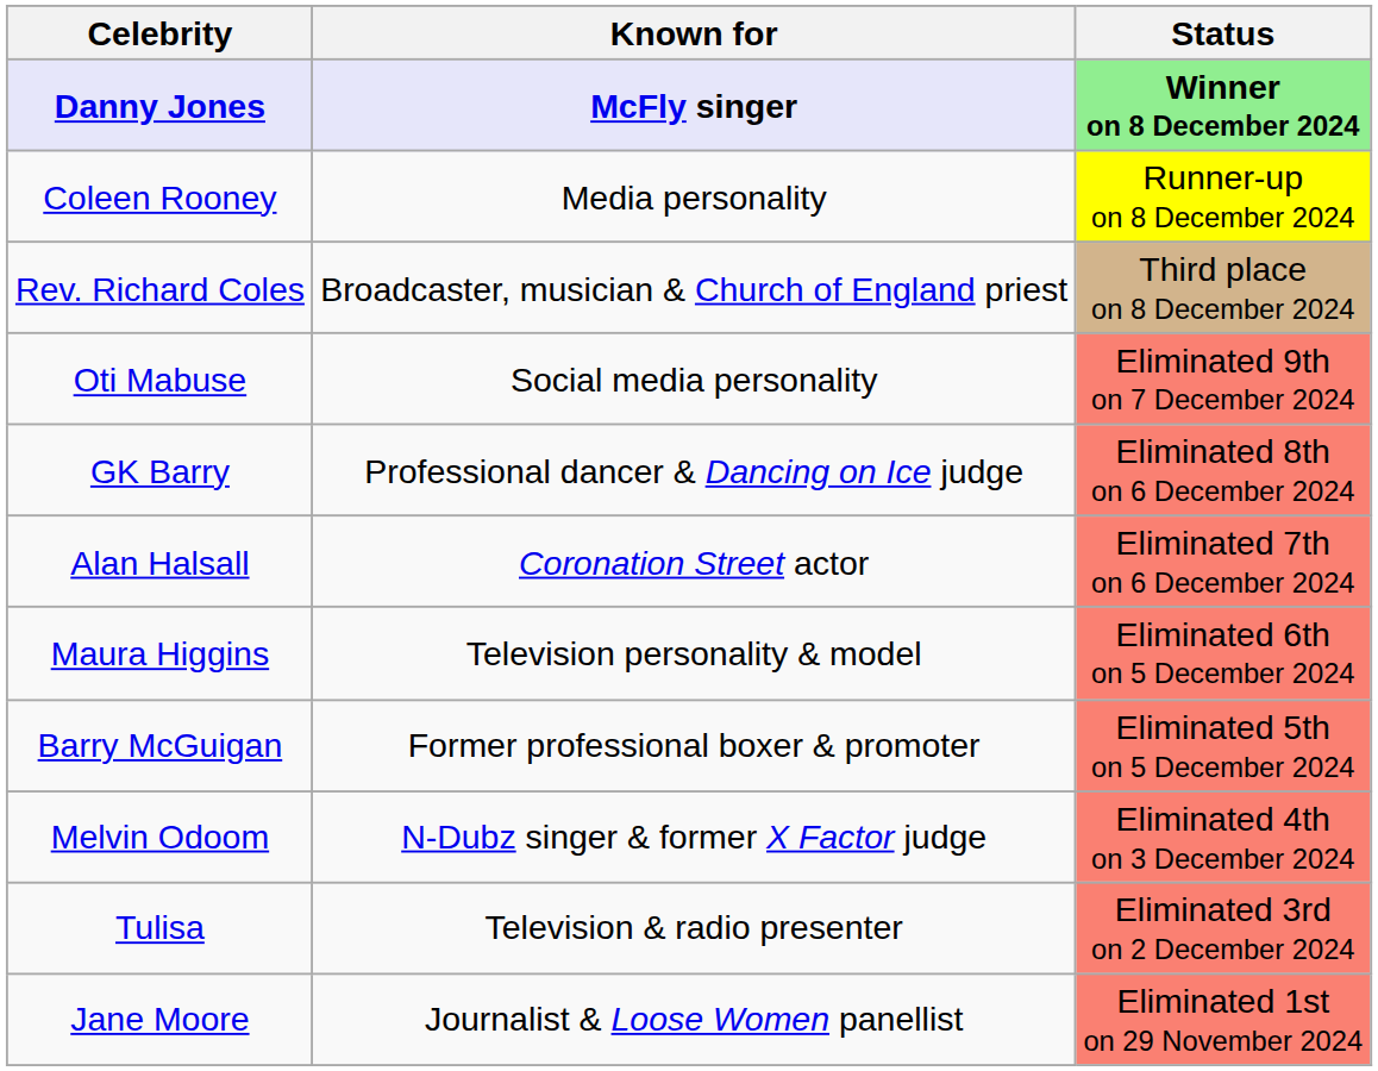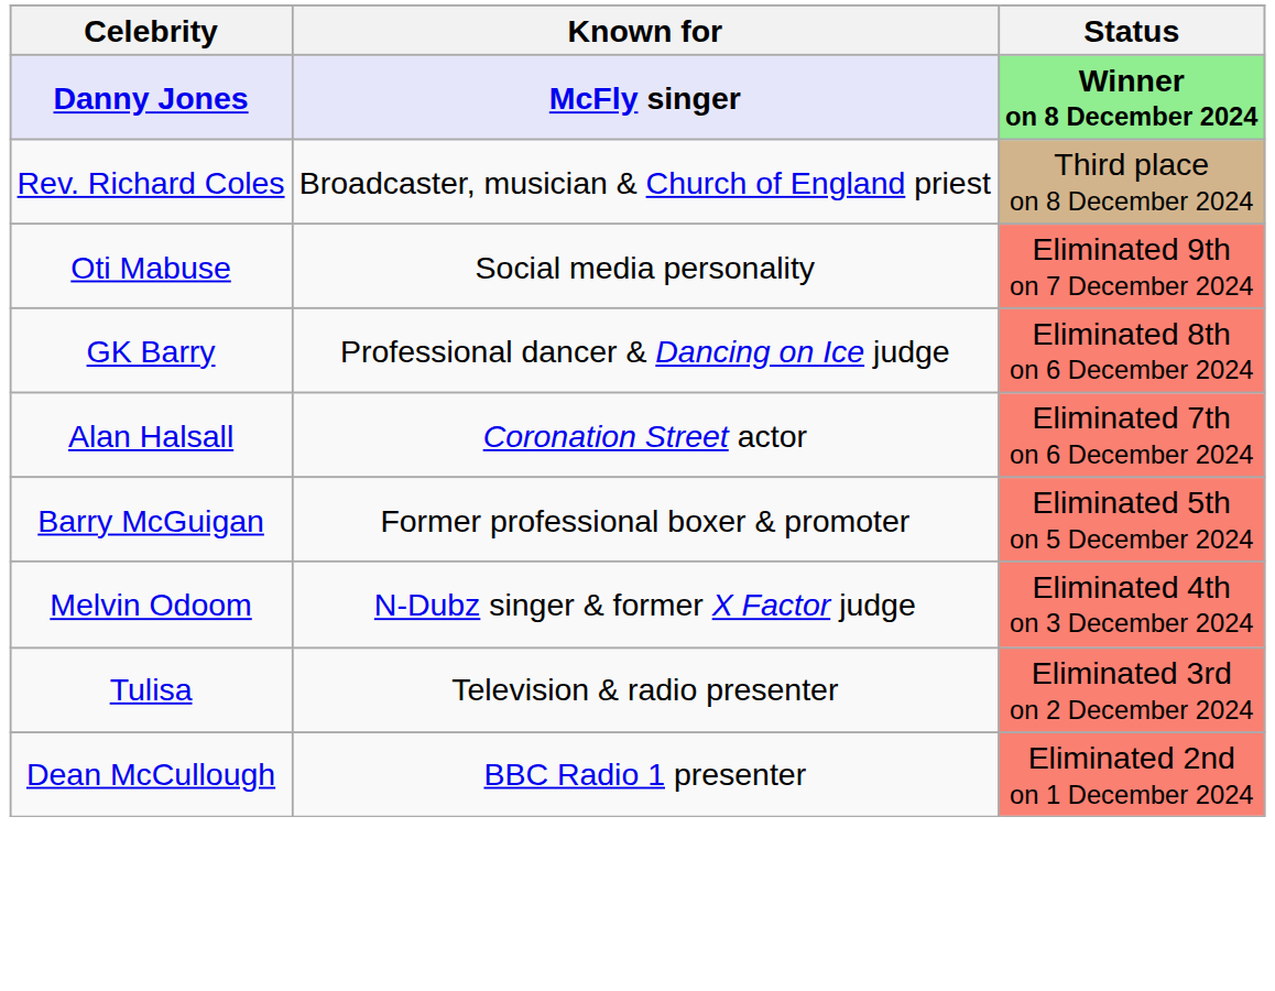- row: Coleen Rooney | Media personality | Runner-up on 8 December 2024
- row: Maura Higgins | Television personality & model | Eliminated 6th on 5 December 2024
+ row: Dean McCullough | BBC Radio 1 presenter | Eliminated 2nd on 1 December 2024
- row: Jane Moore | Journalist & Loose Women panellist | Eliminated 1st on 29 November 2024
